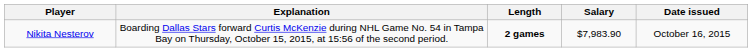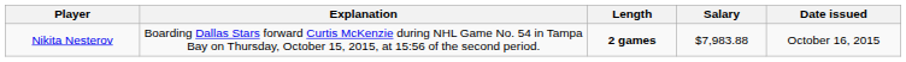Nikita Nesterov | Salary: $7,983.90 -> $7,983.88
